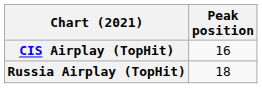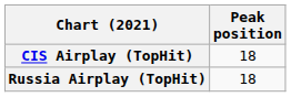CIS Airplay (TopHit) | Peak position: 16 -> 18
